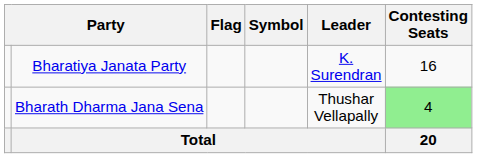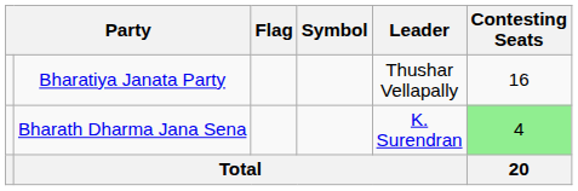Bharatiya Janata Party | Leader: K. Surendran -> Thushar Vellapally
Bharath Dharma Jana Sena | Leader: Thushar Vellapally -> K. Surendran
